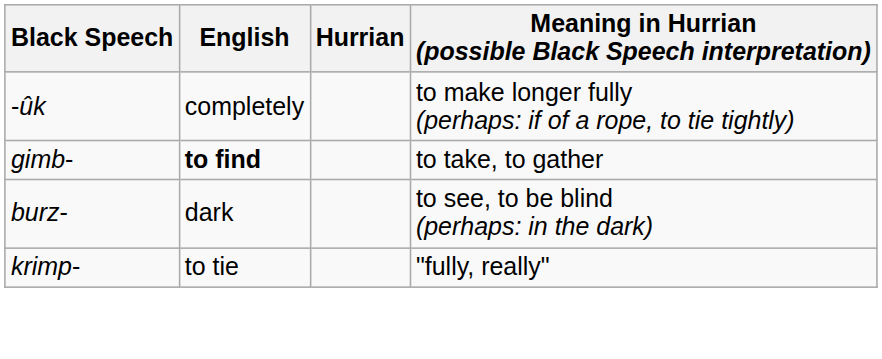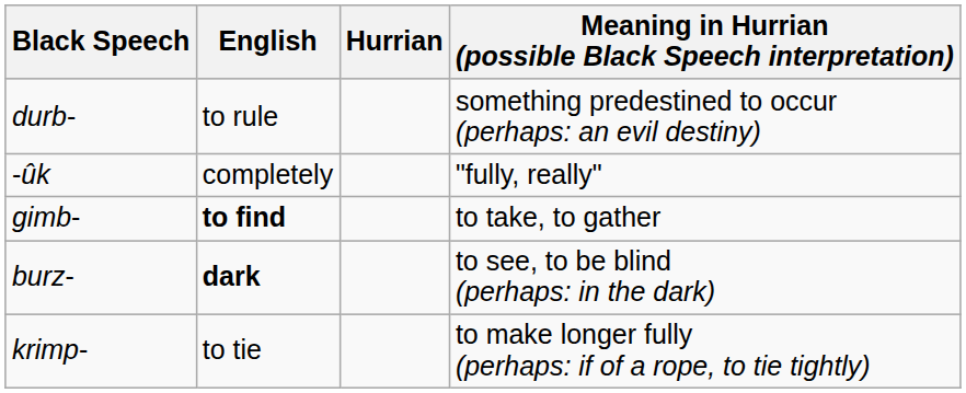+ row: durb- | to rule | something predestined to occur (perhaps: an evil destiny)
-ûk | Meaning in Hurrian (possible Black Speech interpretation): to make longer fully (perhaps: if of a rope, to tie tightly) -> "fully, really"
burz- | English: normal -> bold
krimp- | Meaning in Hurrian (possible Black Speech interpretation): "fully, really" -> to make longer fully (perhaps: if of a rope, to tie tightly)
